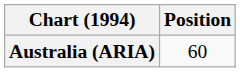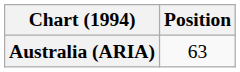Australia (ARIA) | Position: 60 -> 63
